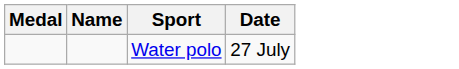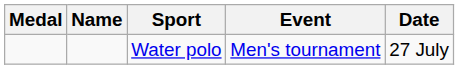+ column: Event | Men's tournament
